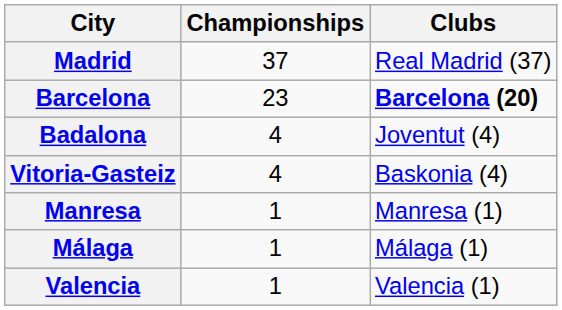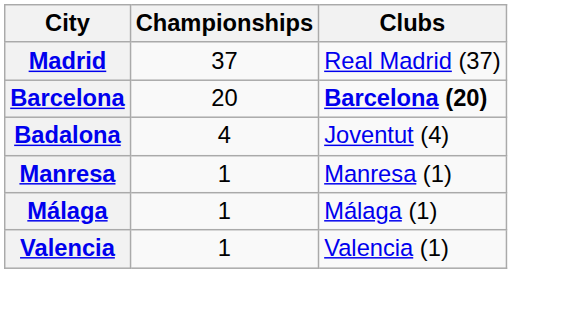Barcelona | Championships: 23 -> 20
- row: Vitoria-Gasteiz | 4 | Baskonia (4)
